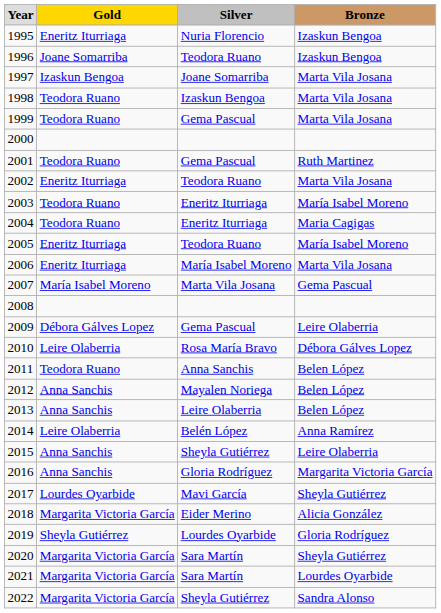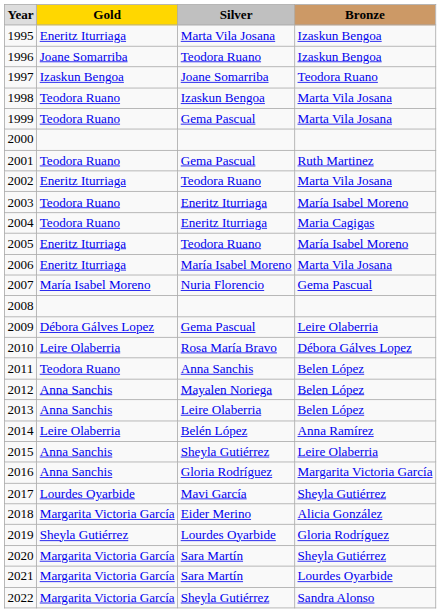1995 | Silver: Nuria Florencio -> Marta Vila Josana
1997 | Bronze: Marta Vila Josana -> Teodora Ruano
2007 | Silver: Marta Vila Josana -> Nuria Florencio
